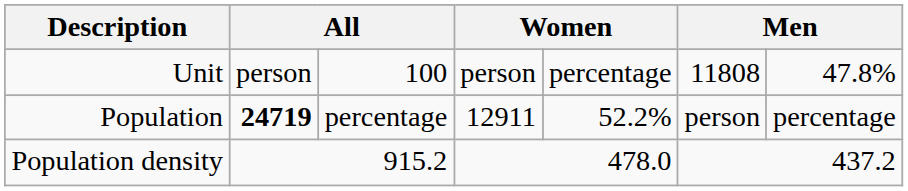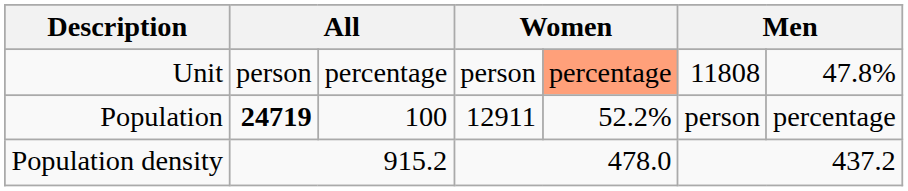Unit | column 3: 100 -> percentage
Unit | column 5: no background -> lightsalmon background
Population | column 3: percentage -> 100
